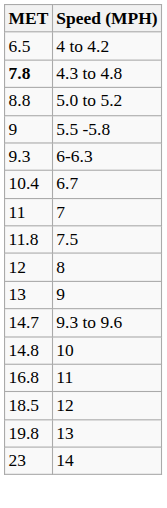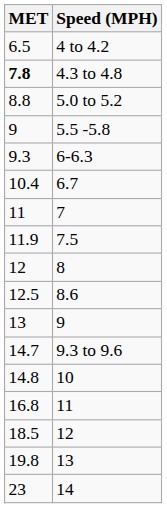7.5 | MET: 11.8 -> 11.9
+ row: 12.5 | 8.6
